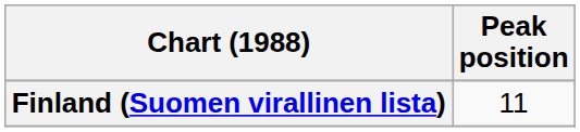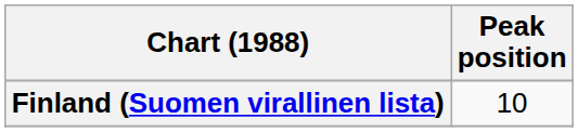Finland (Suomen virallinen lista) | Peak position: 11 -> 10
